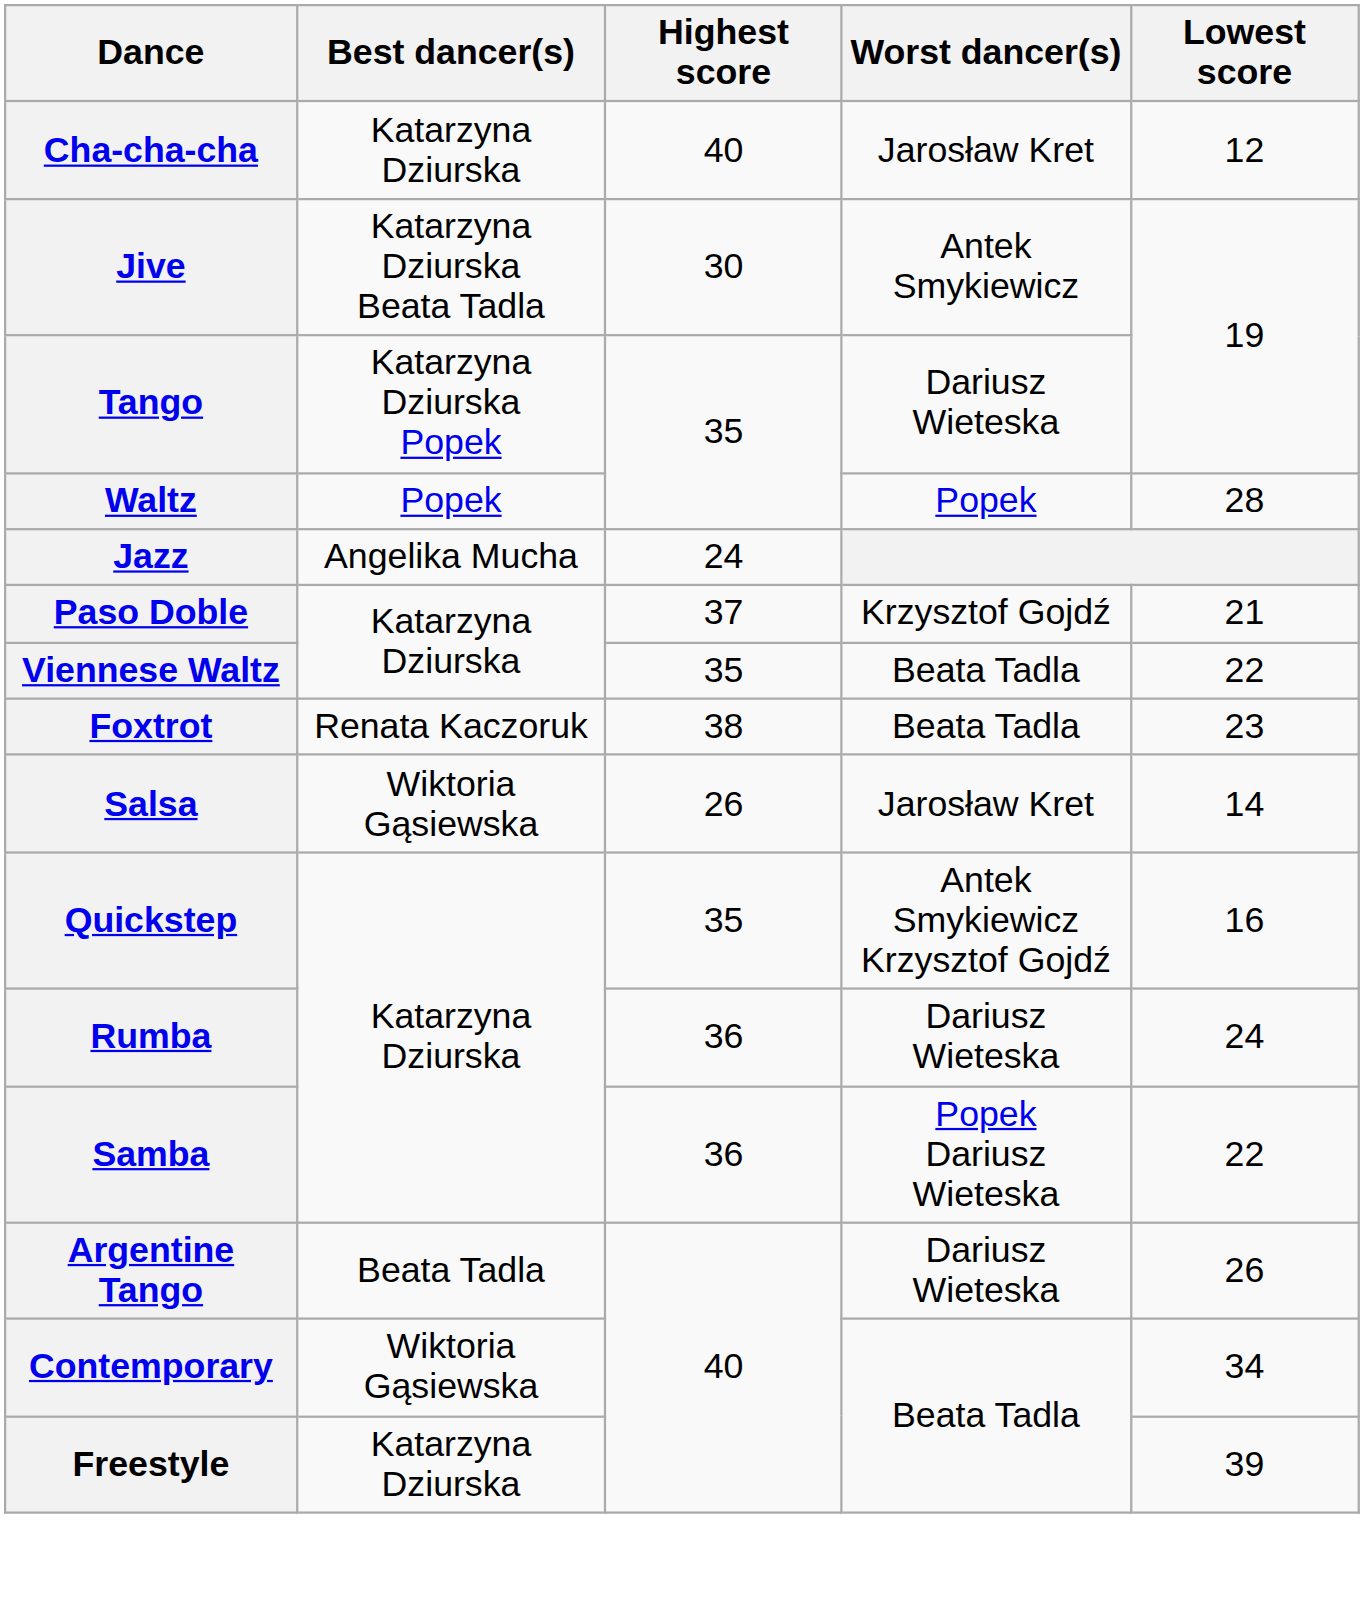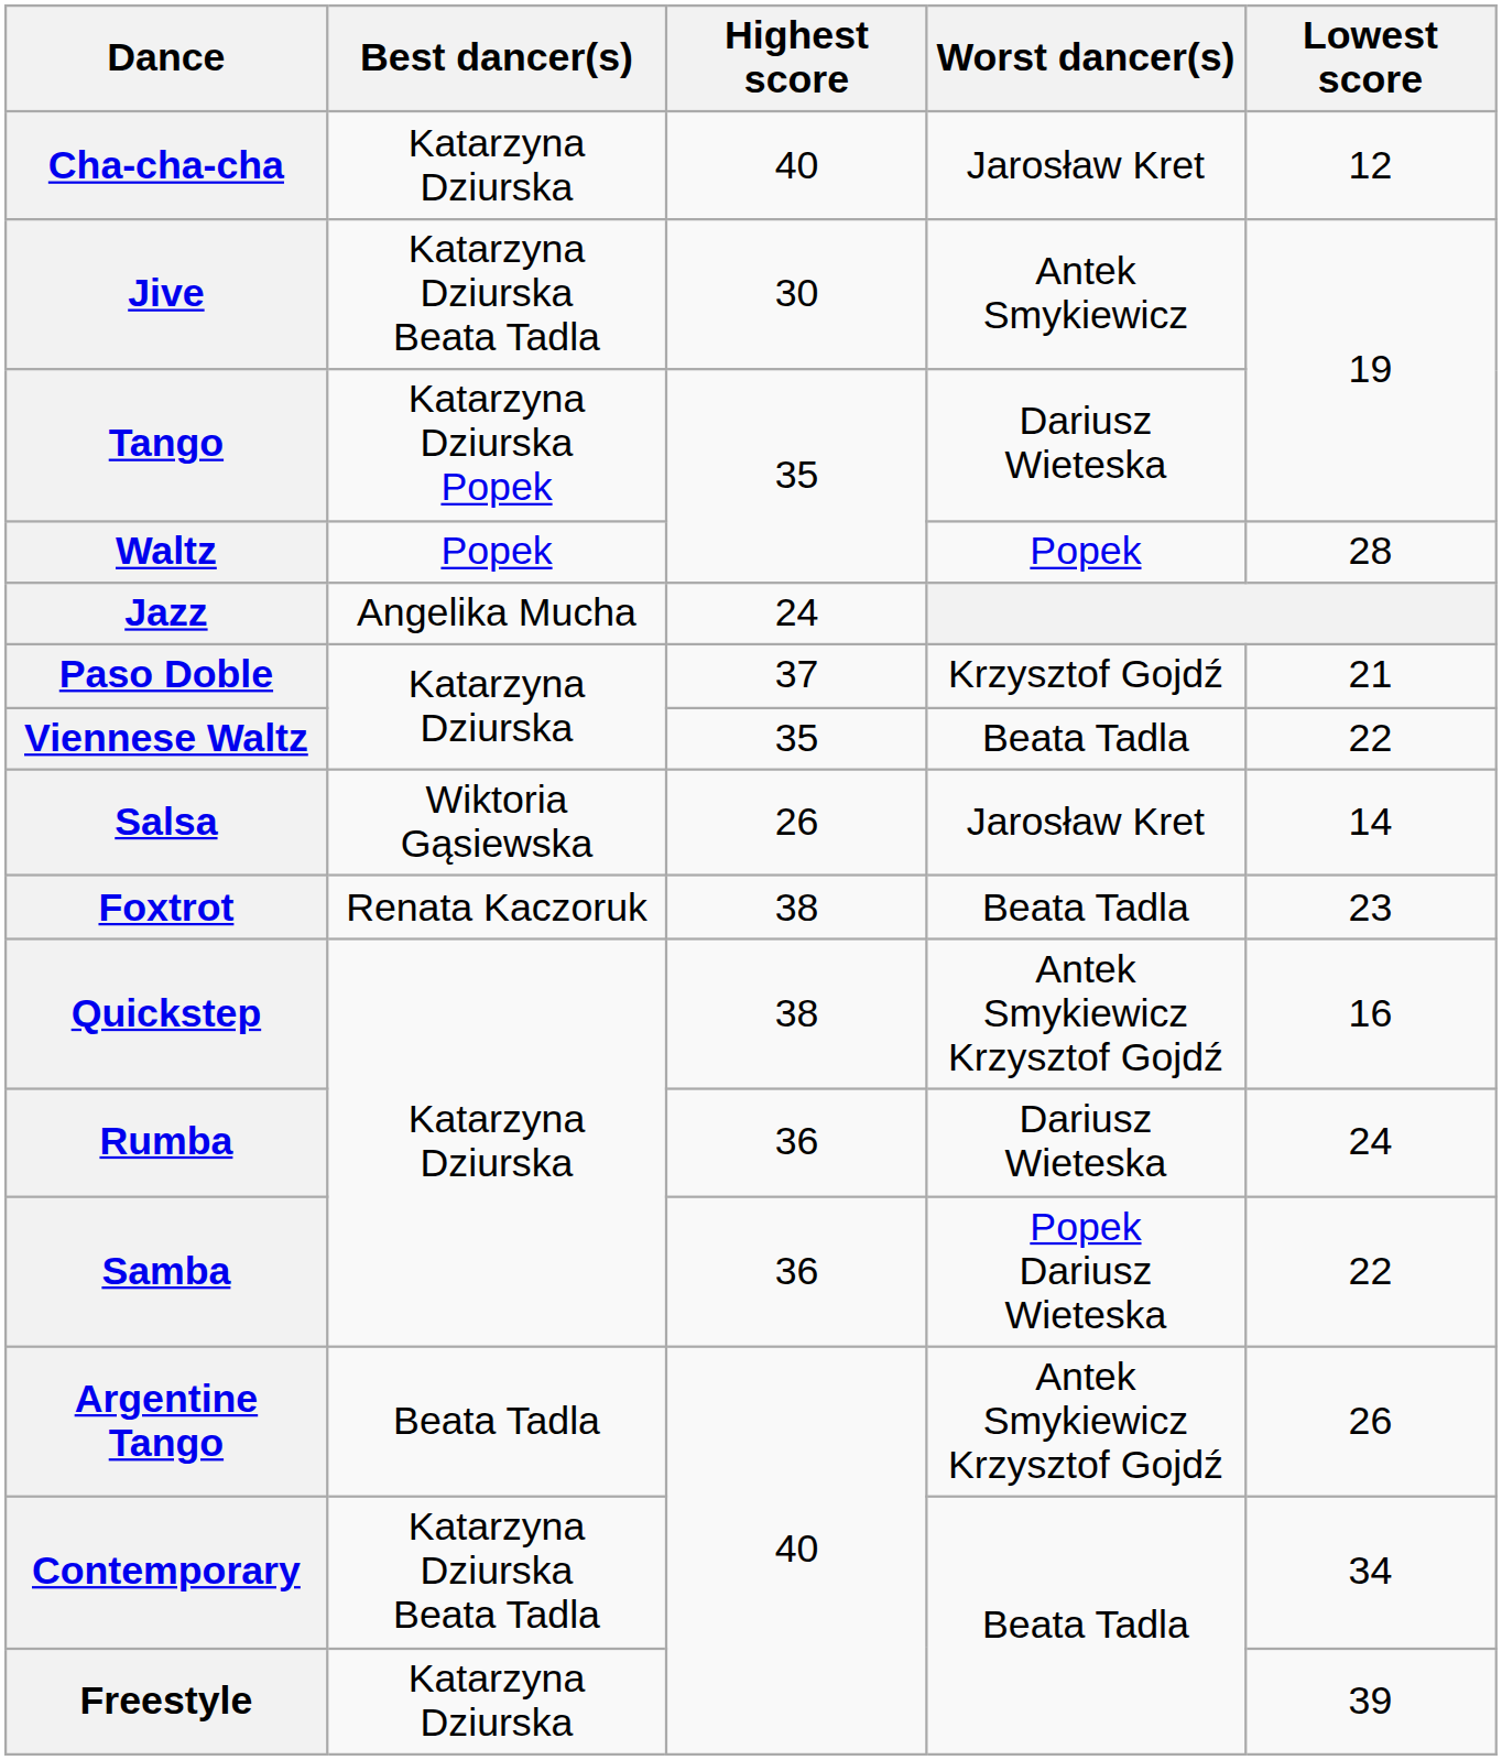rows swapped: Salsa <-> Foxtrot
Quickstep | Highest score: 35 -> 38
Argentine Tango | Worst dancer(s): Dariusz Wieteska -> Antek Smykiewicz Krzysztof Gojdź
Contemporary | Best dancer(s): Wiktoria Gąsiewska -> Katarzyna Dziurska Beata Tadla
